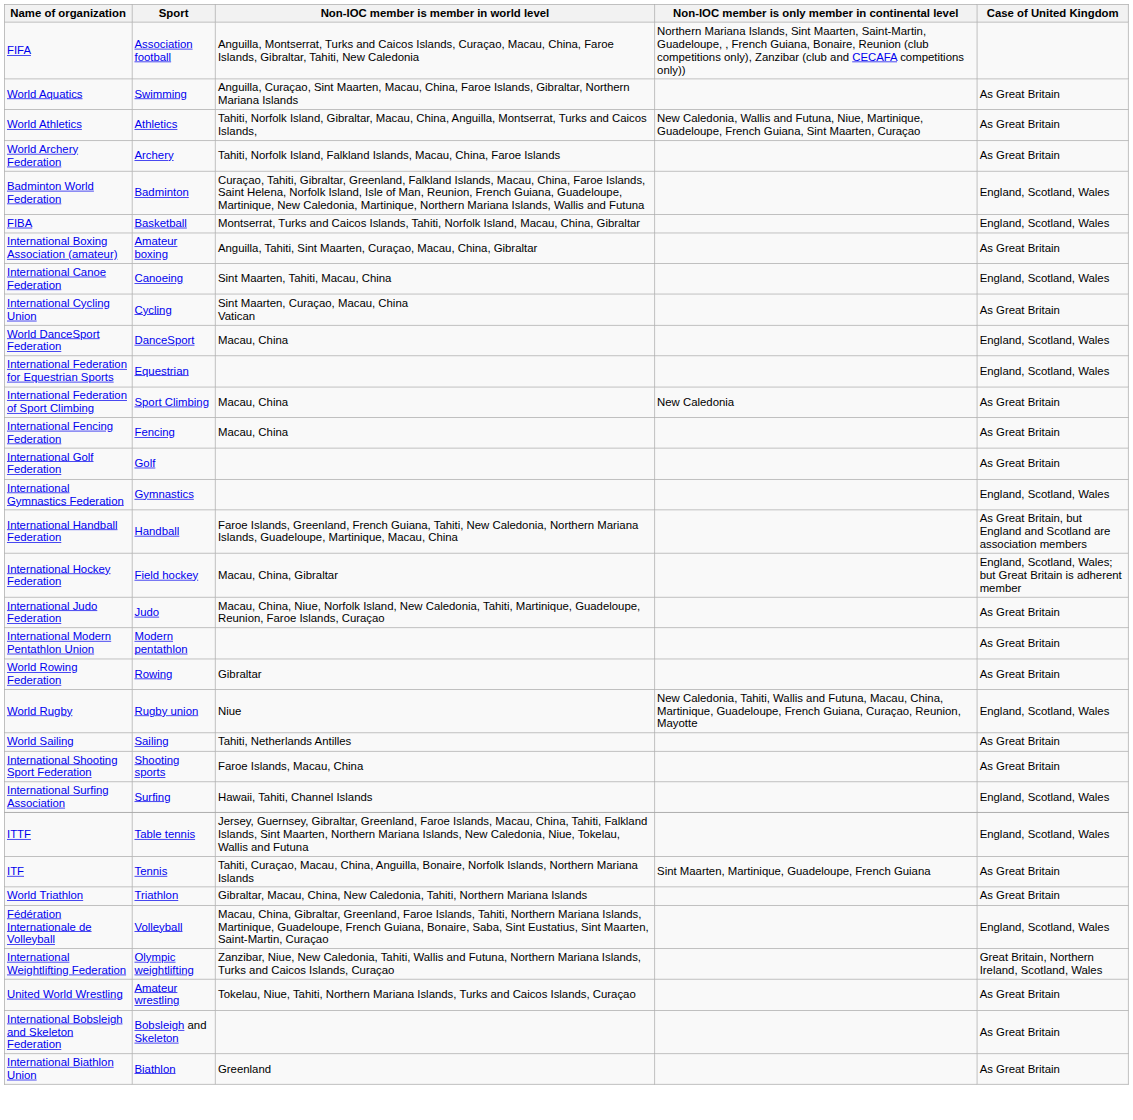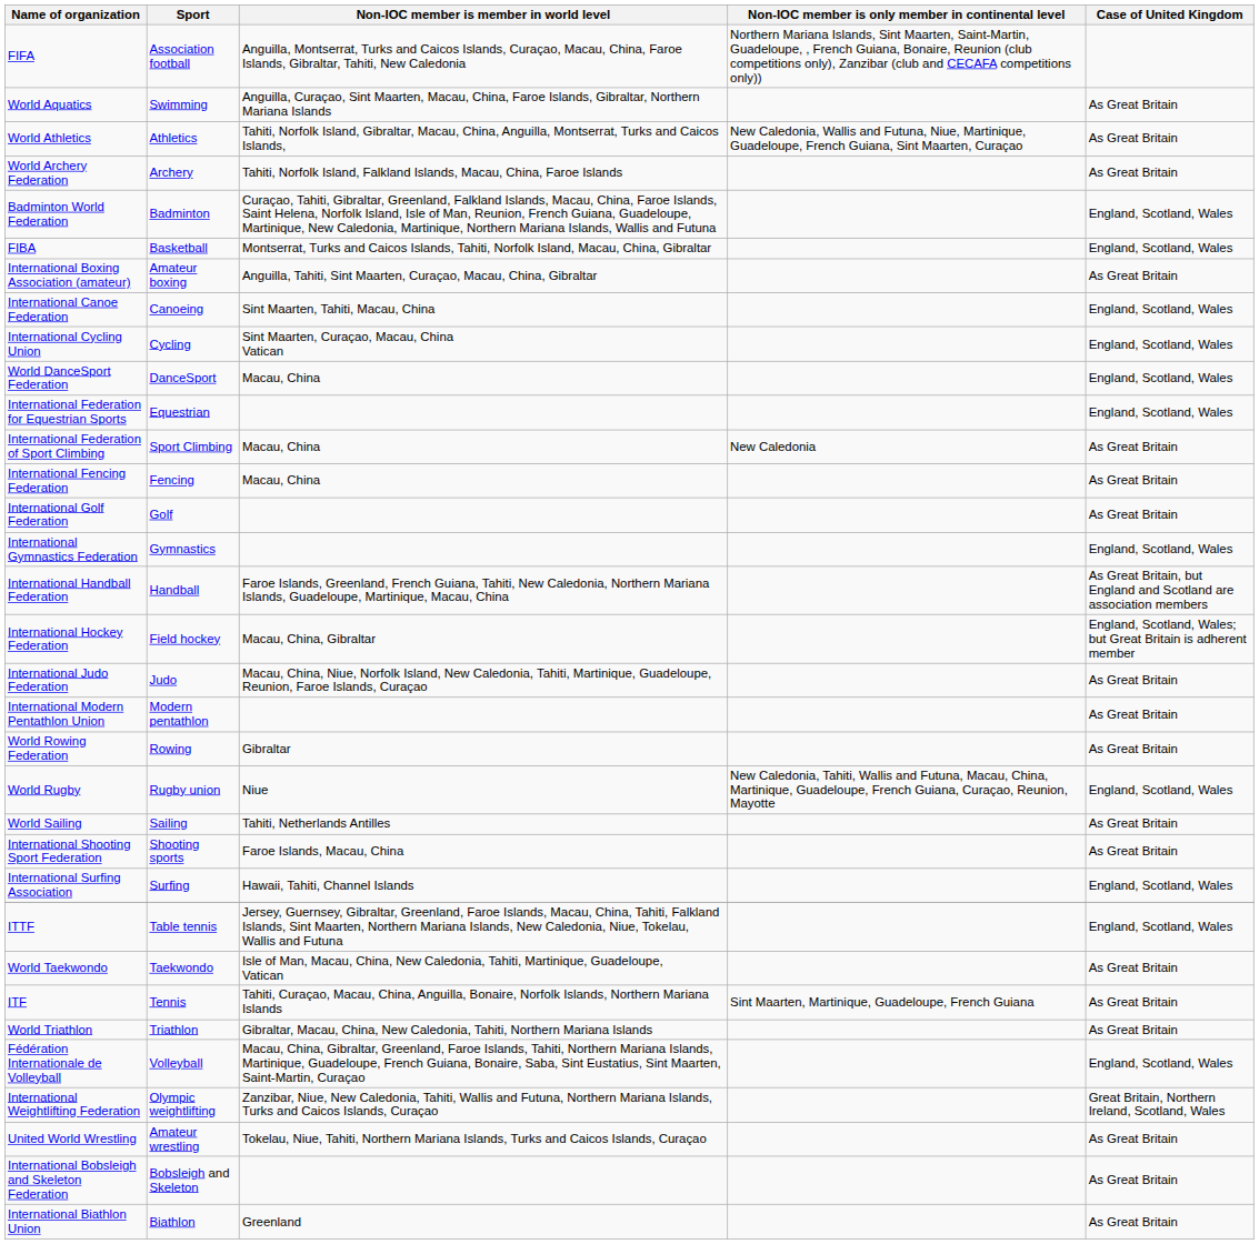International Cycling Union | Case of United Kingdom: As Great Britain -> England, Scotland, Wales
+ row: World Taekwondo | Taekwondo | Isle of Man, Macau, China, New Caledonia, Tahiti, Martinique, Guadeloupe, Vatican | As Great Britain
